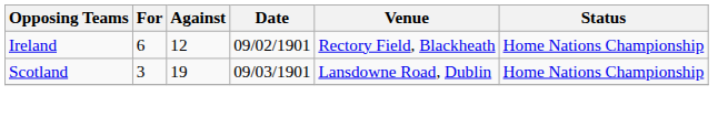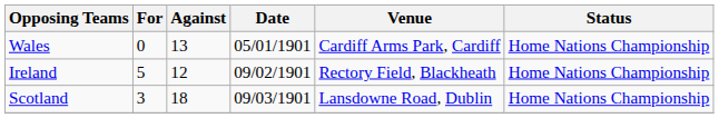+ row: Wales | 0 | 13 | 05/01/1901 | Cardiff Arms Park, Cardiff | Home Nations Championship
Ireland | For: 6 -> 5
Scotland | Against: 19 -> 18
